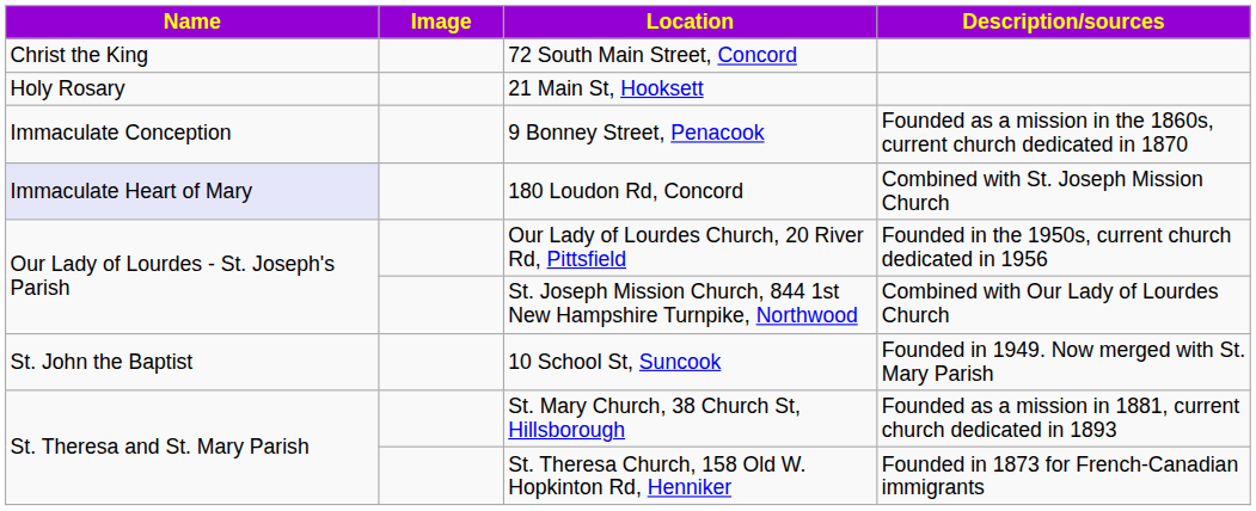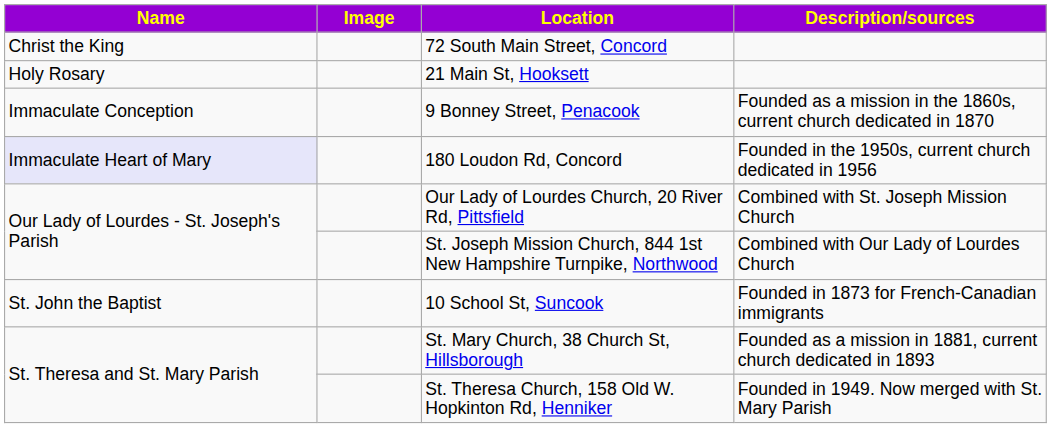180 Loudon Rd, Concord | Description/sources: Combined with St. Joseph Mission Church -> Founded in the 1950s, current church dedicated in 1956
Our Lady of Lourdes Church, 20 River Rd, Pittsfield | Description/sources: Founded in the 1950s, current church dedicated in 1956 -> Combined with St. Joseph Mission Church
10 School St, Suncook | Description/sources: Founded in 1949. Now merged with St. Mary Parish -> Founded in 1873 for French-Canadian immigrants
St. Theresa Church, 158 Old W. Hopkinton Rd, Henniker | Description/sources: Founded in 1873 for French-Canadian immigrants -> Founded in 1949. Now merged with St. Mary Parish
